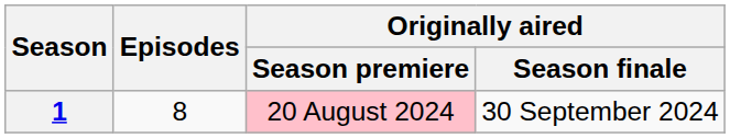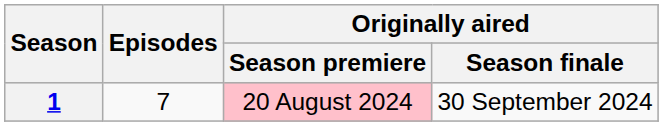1 | Episodes: 8 -> 7
